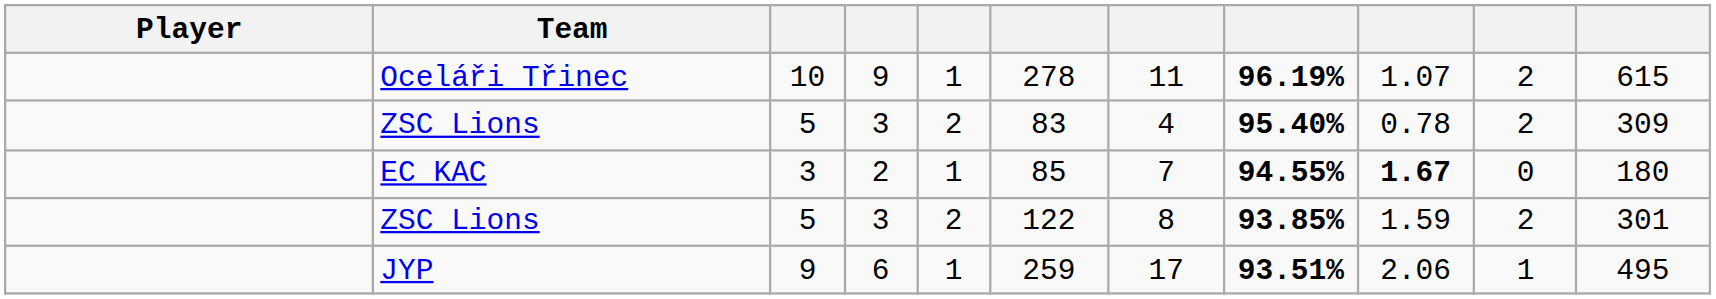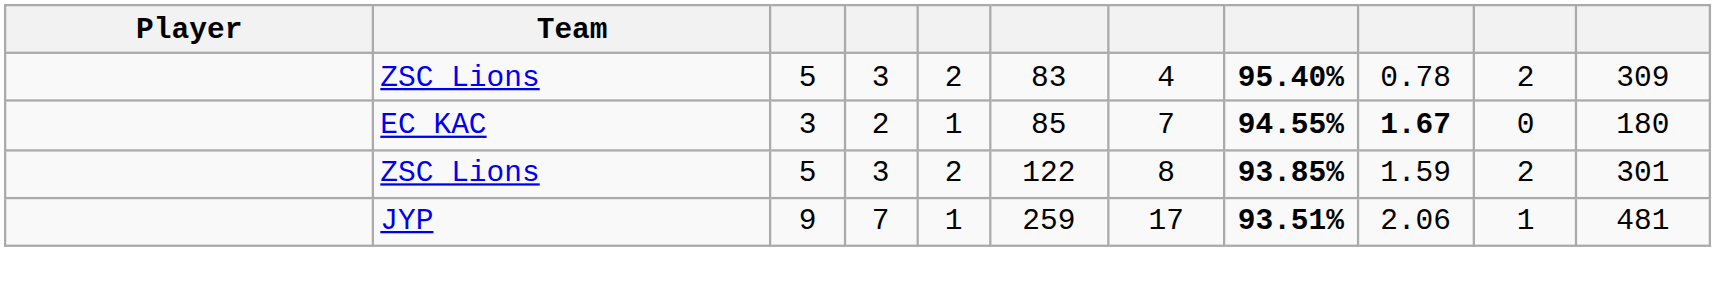- row: Oceláři Třinec | 10 | 9 | 1 | 278 | 11 | 96.19% | 1.07 | 2 | 615
JYP | column 4: 6 -> 7
JYP | column 11: 495 -> 481
